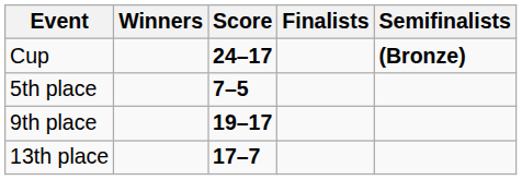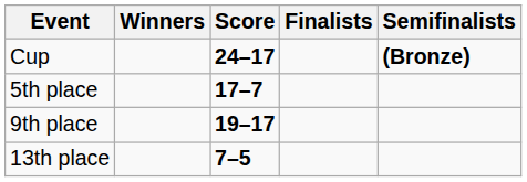5th place | Score: 7–5 -> 17–7
13th place | Score: 17–7 -> 7–5
